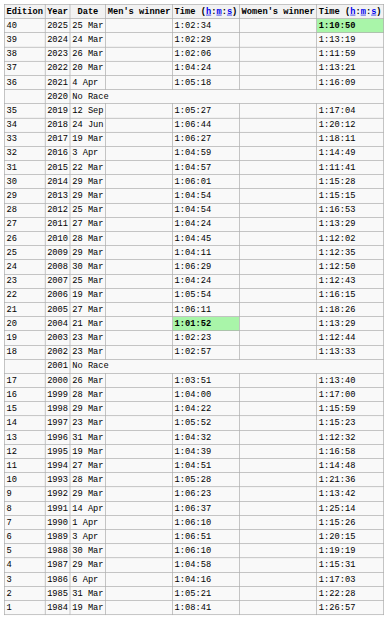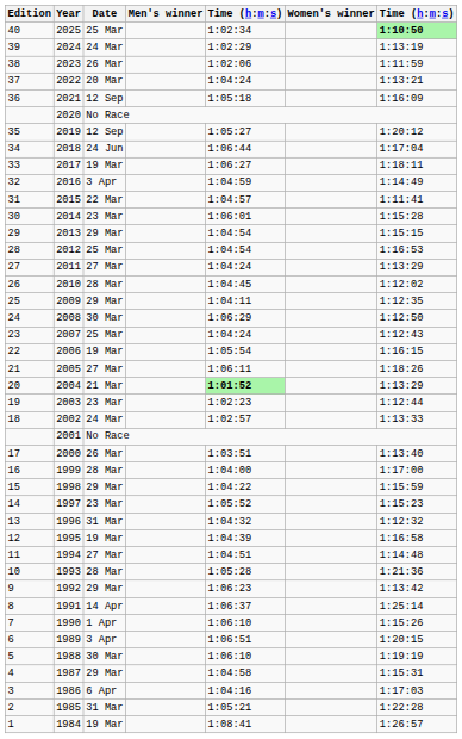2021 | Date: 4 Apr -> 12 Sep
2019 | column 7: 1:17:04 -> 1:20:12
2018 | column 7: 1:20:12 -> 1:17:04
2014 | Date: 29 Mar -> 23 Mar
2002 | Date: 23 Mar -> 24 Mar
